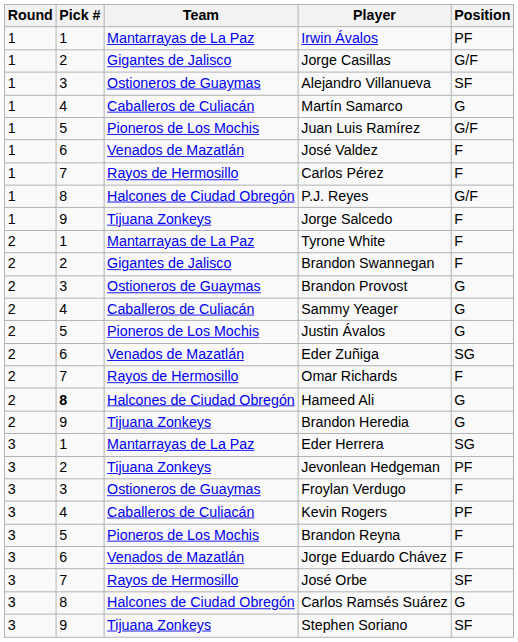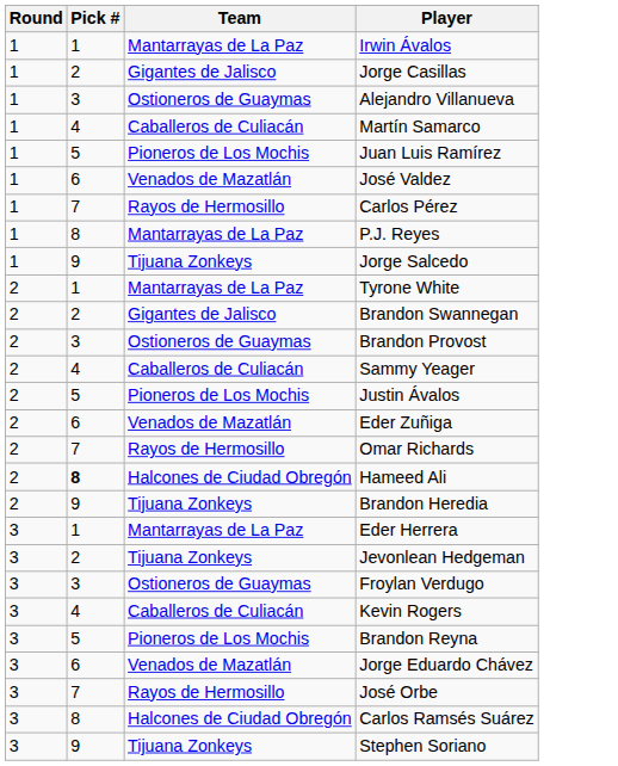- column: Position | PF | G/F | SF | G | G/F | F | F | G/F | F | F | F | G | G | G | SG | F | G | G | SG | PF | F | PF | F | F | SF | G | SF
P.J. Reyes | Team: Halcones de Ciudad Obregón -> Mantarrayas de La Paz
